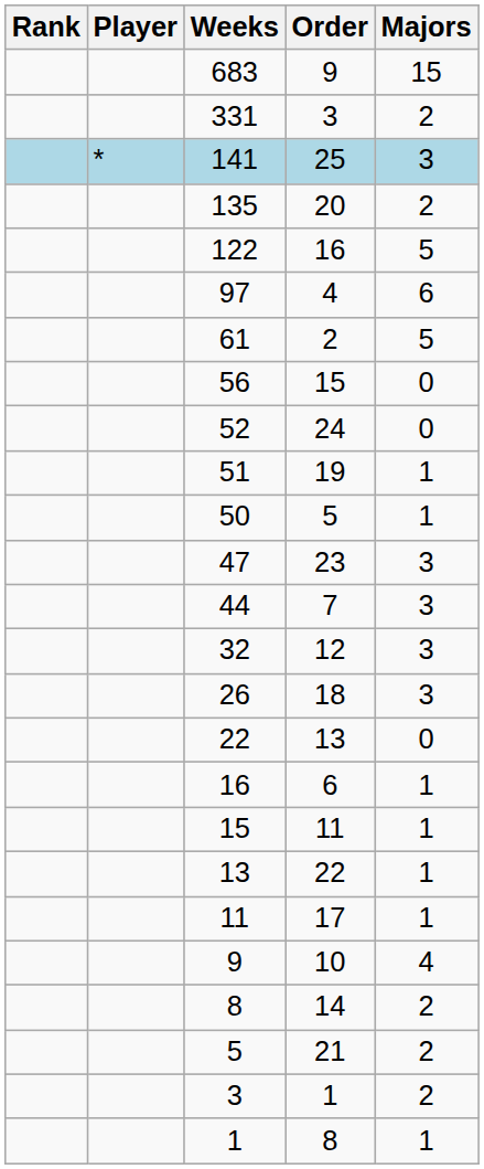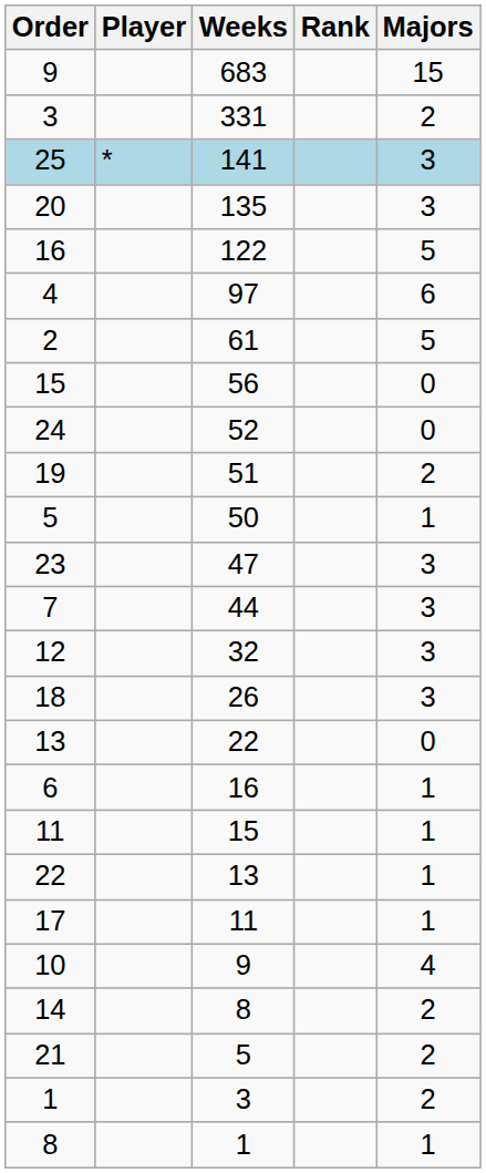columns swapped: Rank <-> Order
135 | Majors: 2 -> 3
51 | Majors: 1 -> 2
